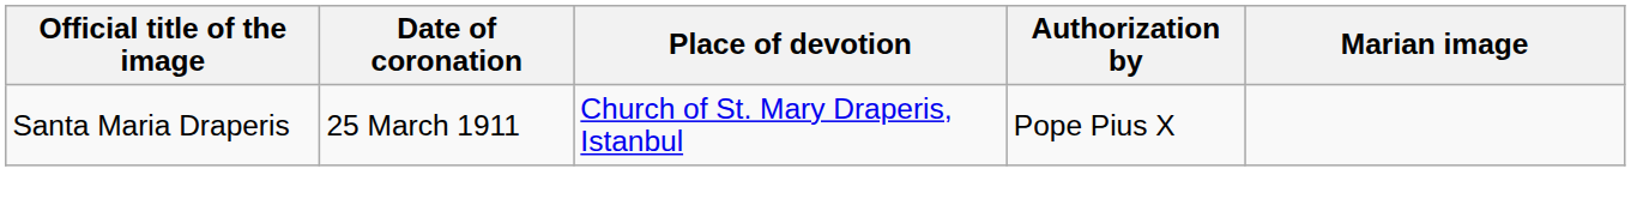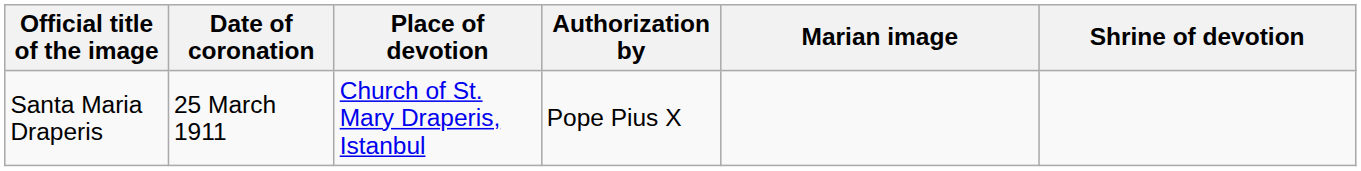+ column: Shrine of devotion
